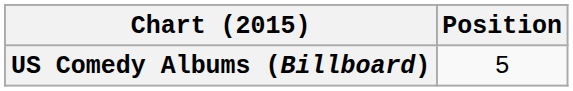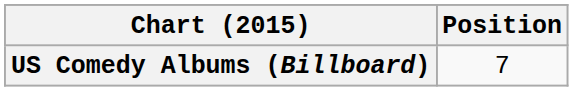US Comedy Albums (Billboard) | Position: 5 -> 7
